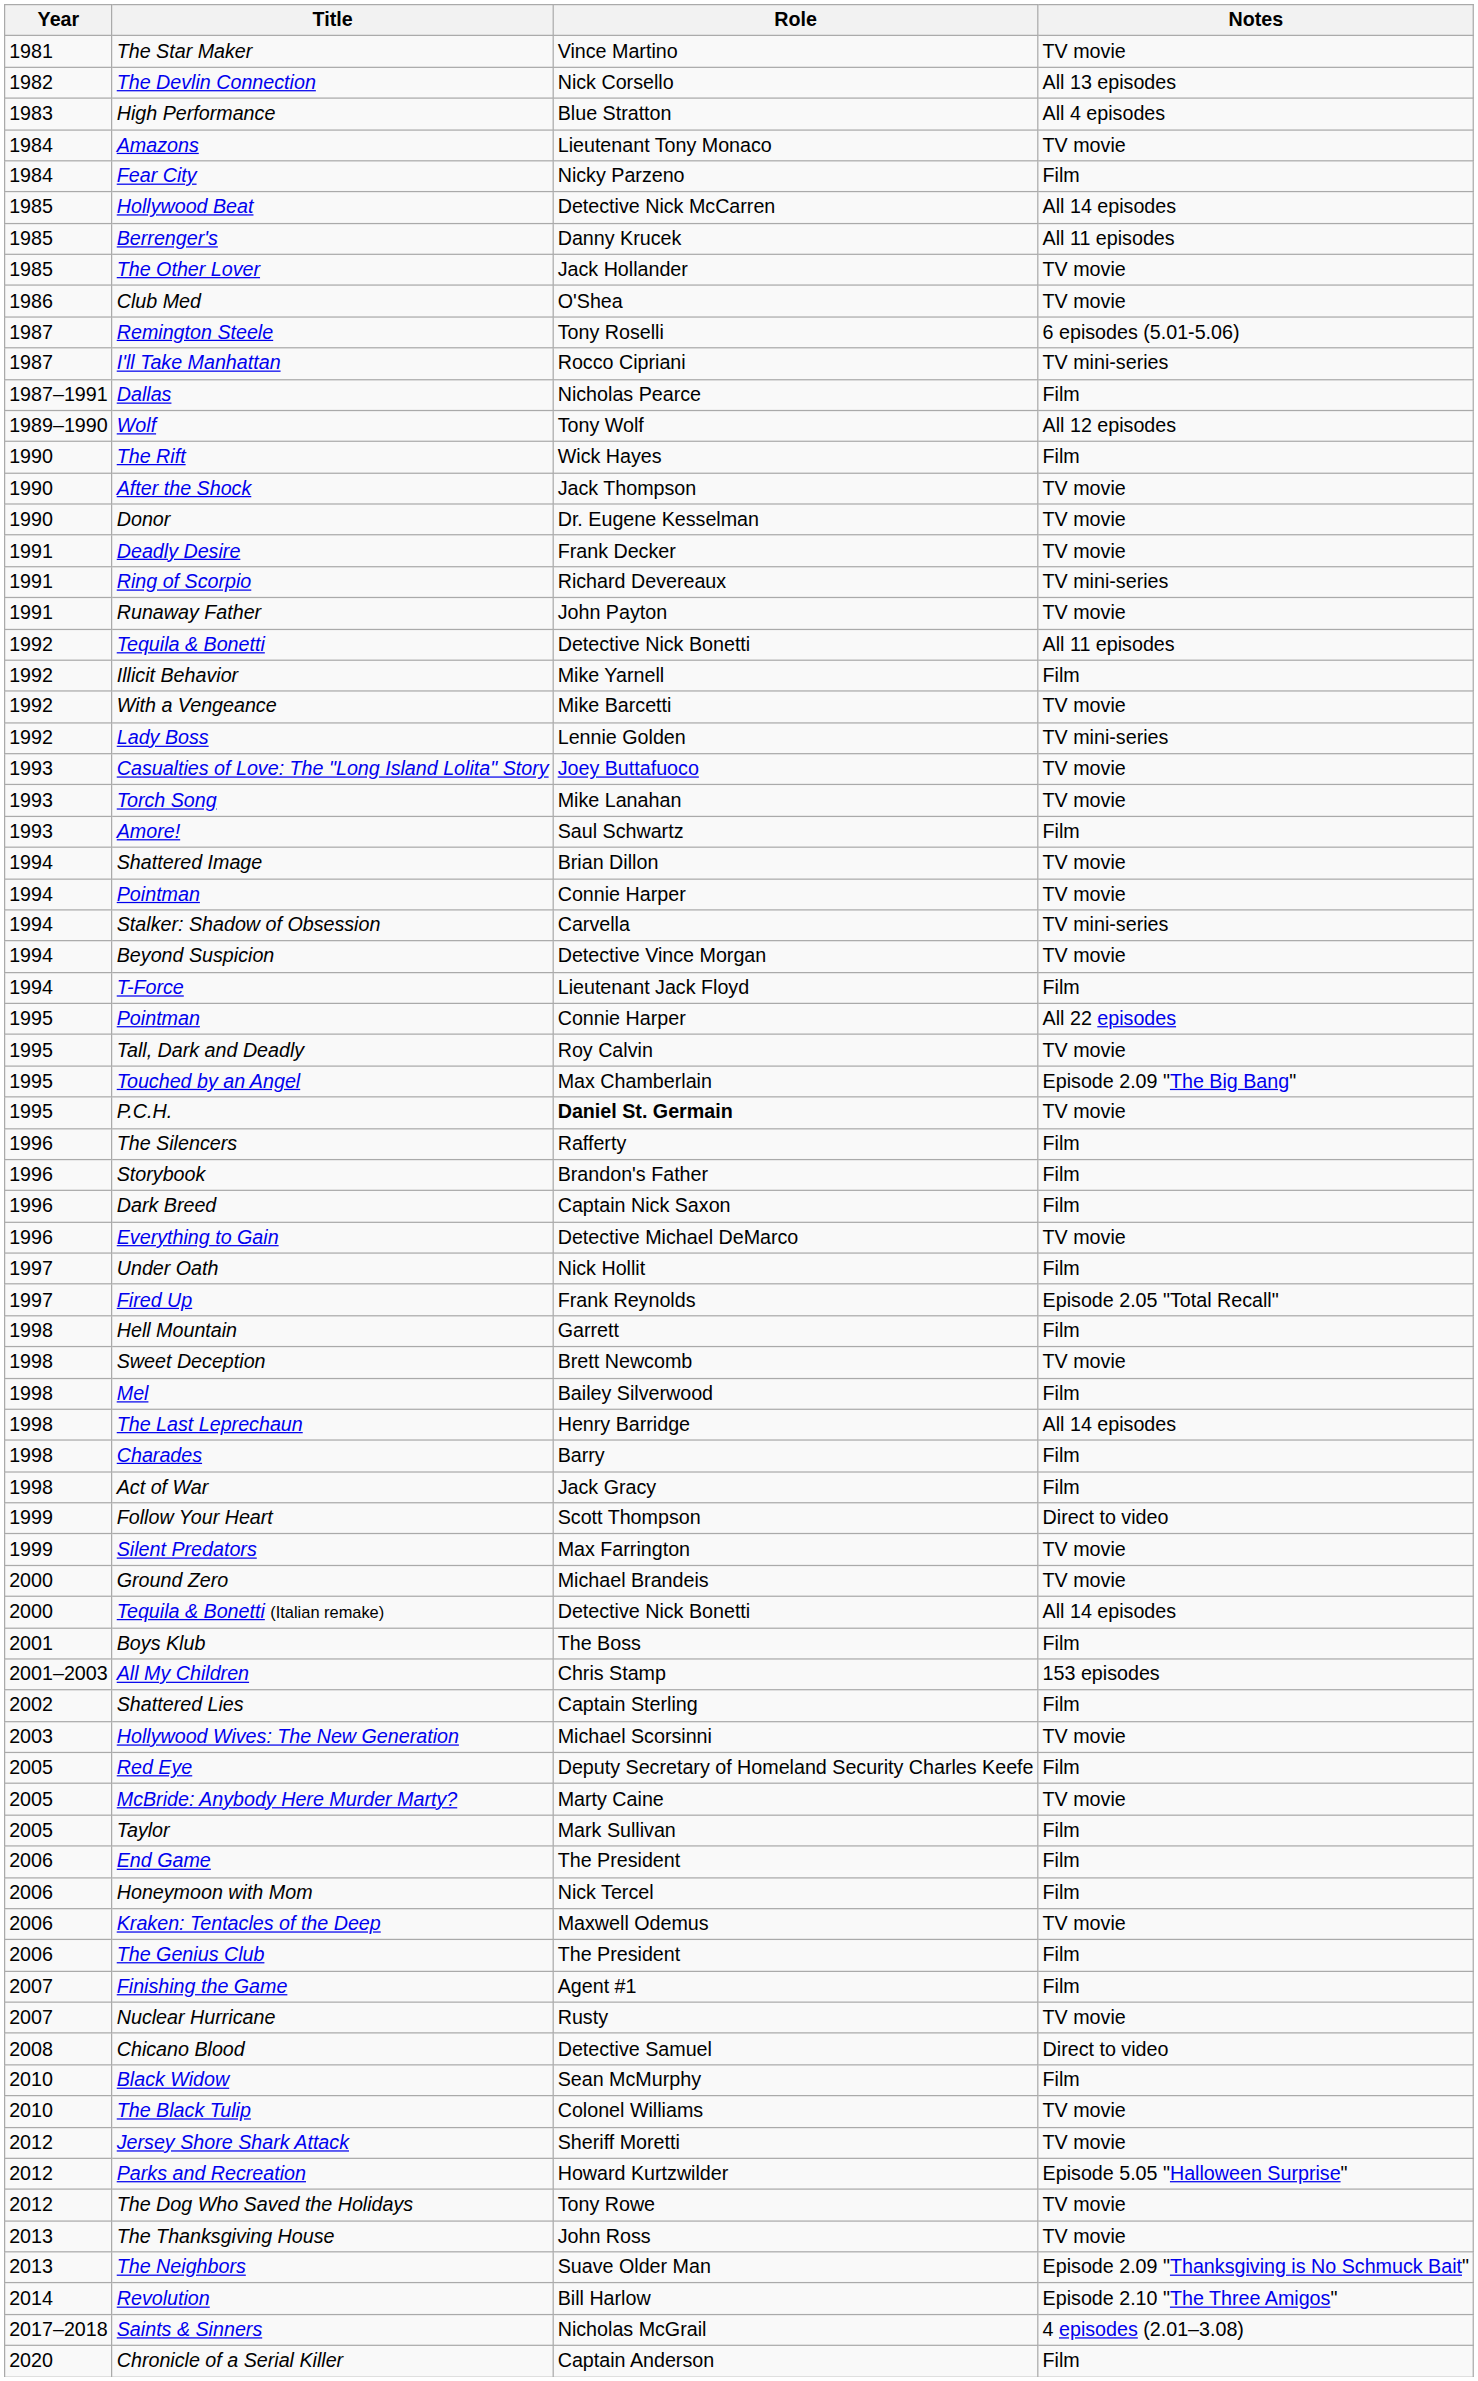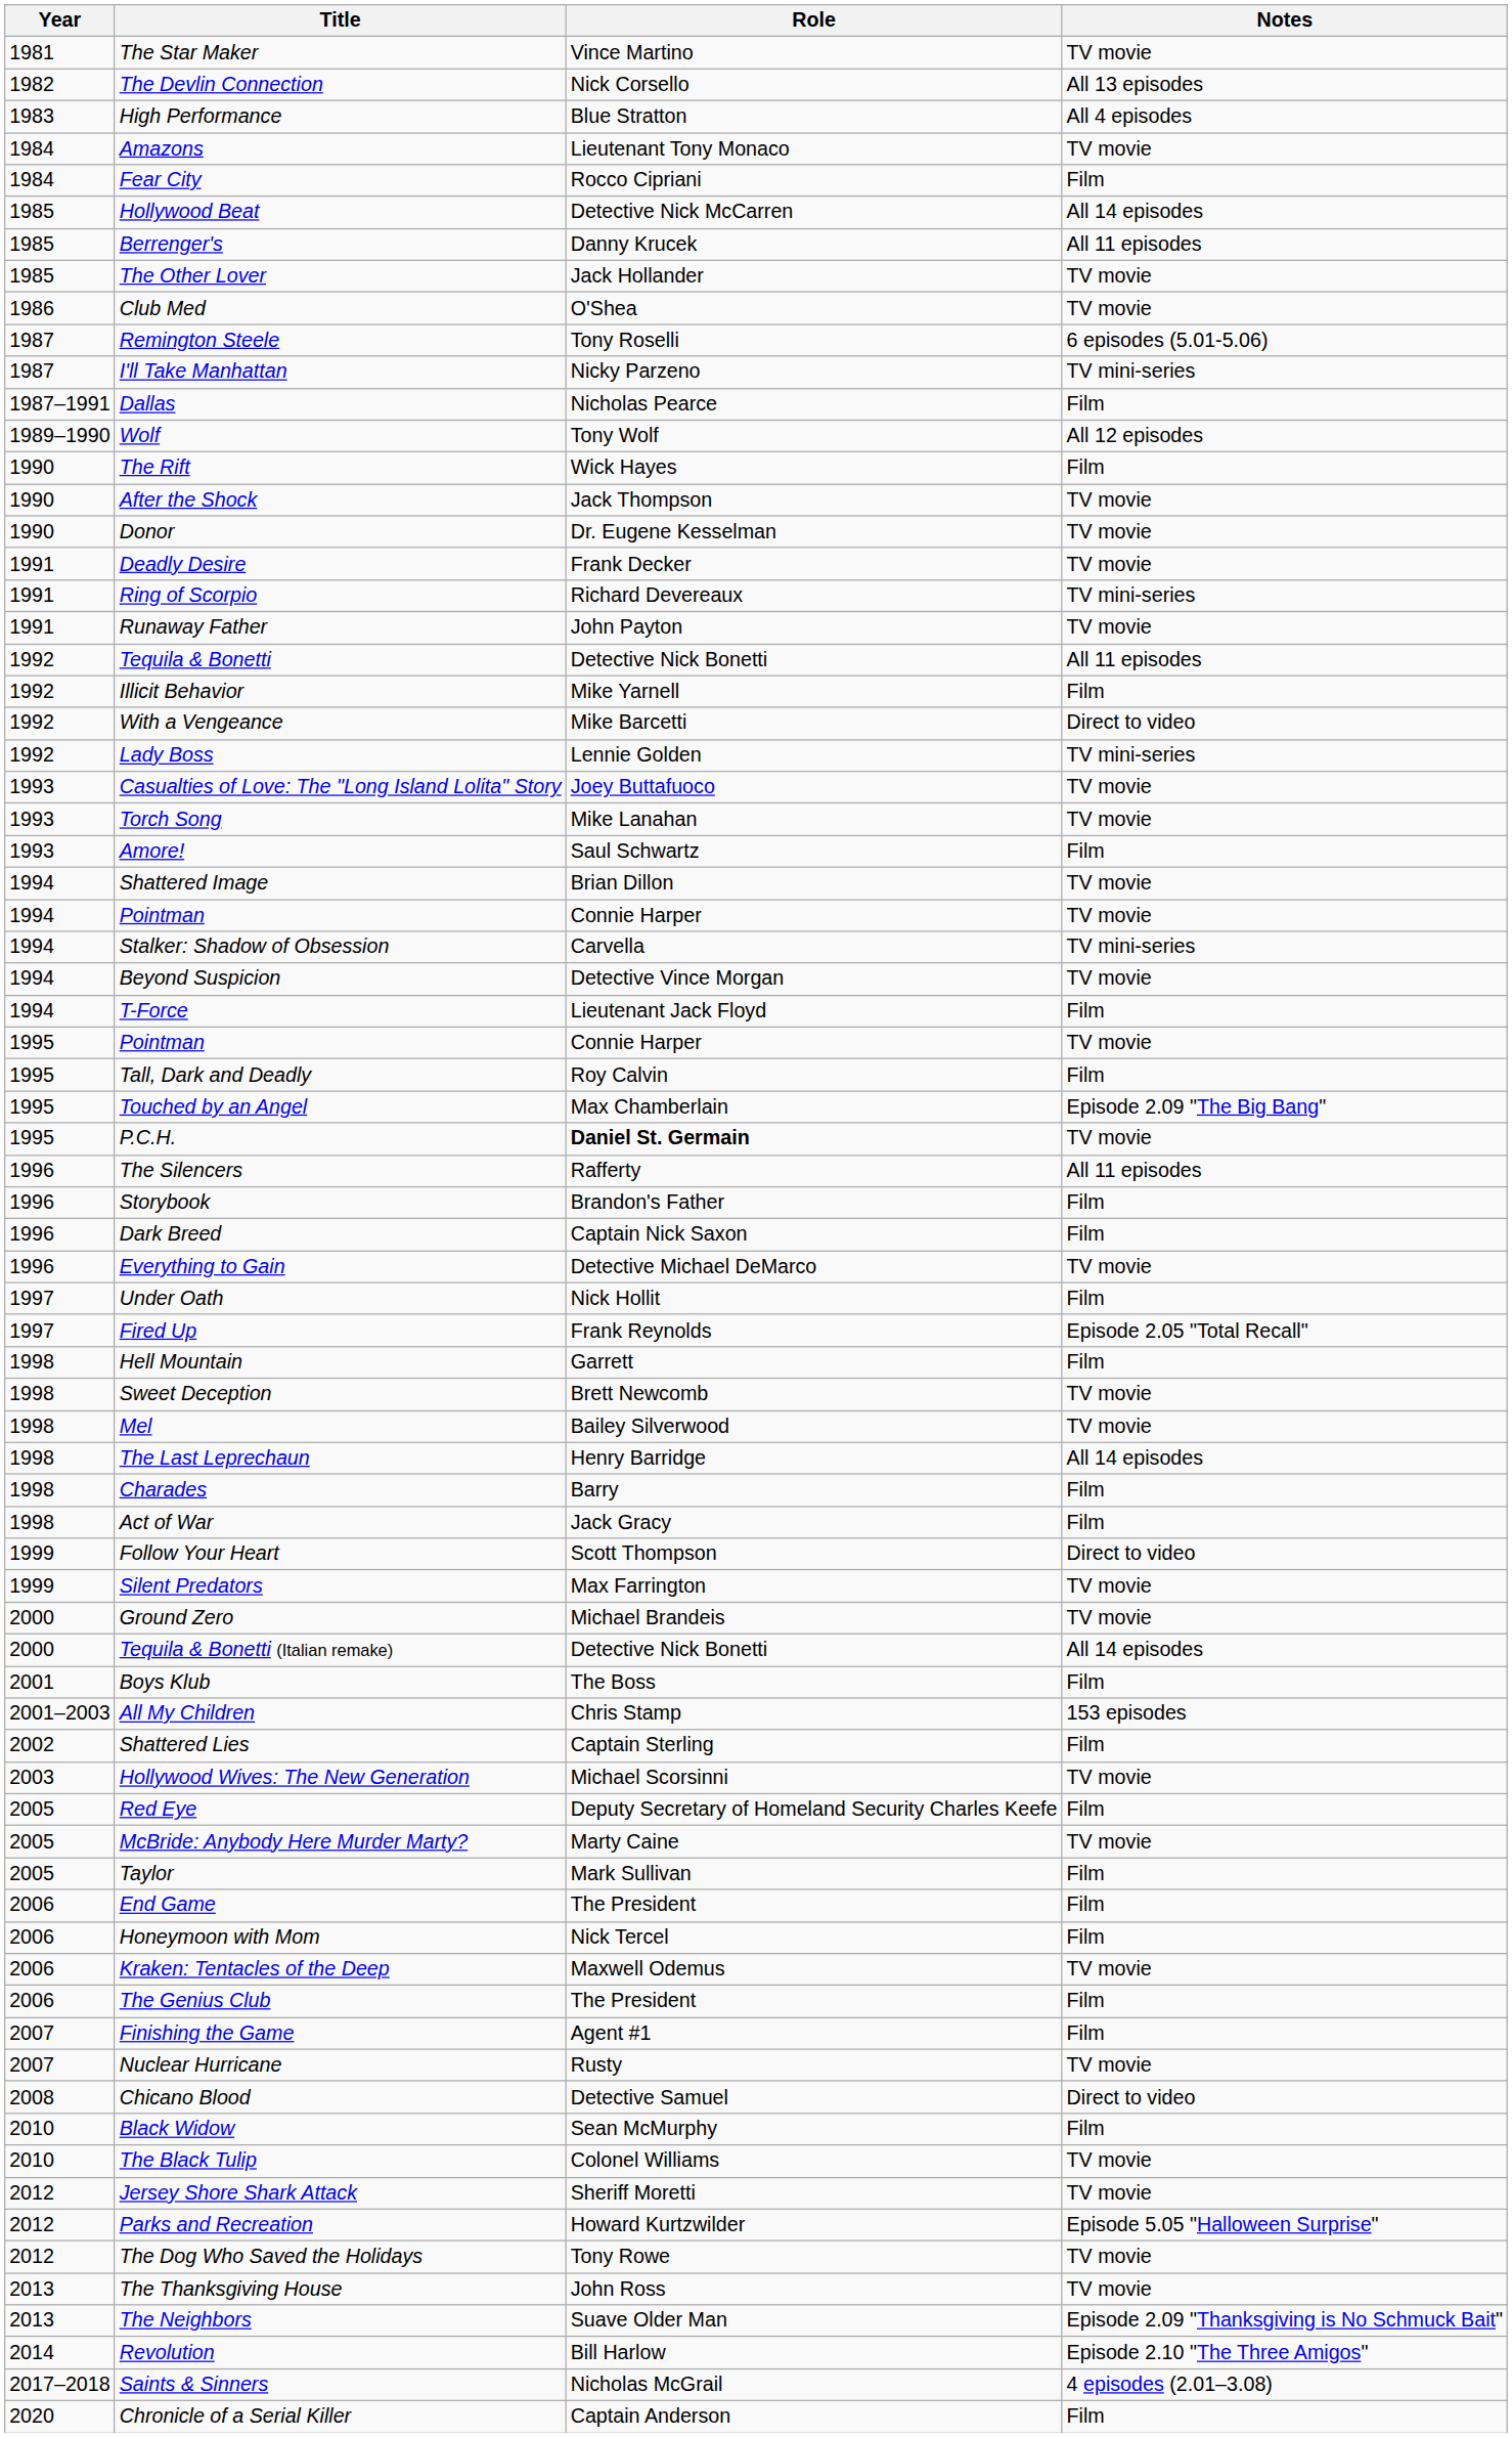Fear City | Role: Nicky Parzeno -> Rocco Cipriani
I'll Take Manhattan | Role: Rocco Cipriani -> Nicky Parzeno
With a Vengeance | Notes: TV movie -> Direct to video
1995 / Pointman | Notes: All 22 episodes -> TV movie
Tall, Dark and Deadly | Notes: TV movie -> Film
The Silencers | Notes: Film -> All 11 episodes
Mel | Notes: Film -> TV movie
